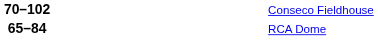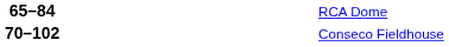rows swapped: 70–102 <-> 65–84
